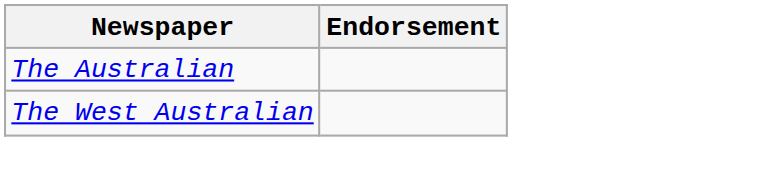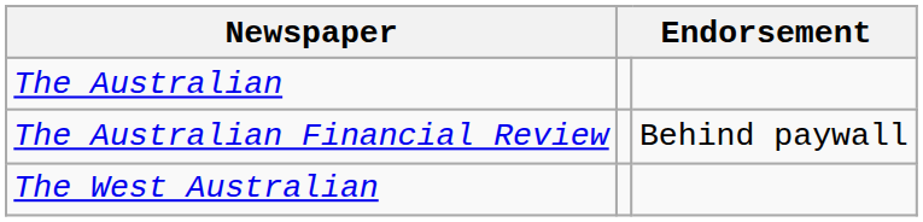+ row: The Australian Financial Review | Behind paywall
